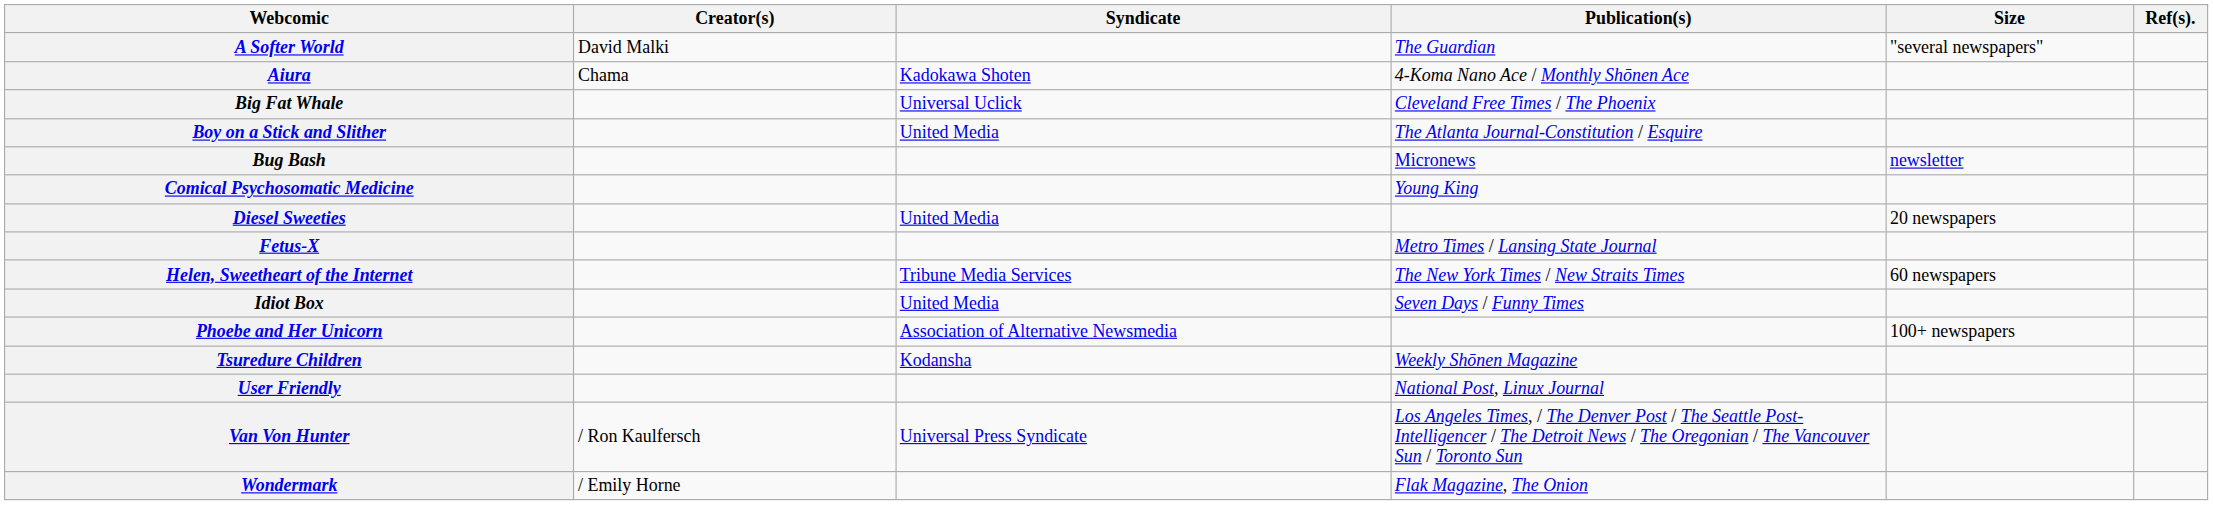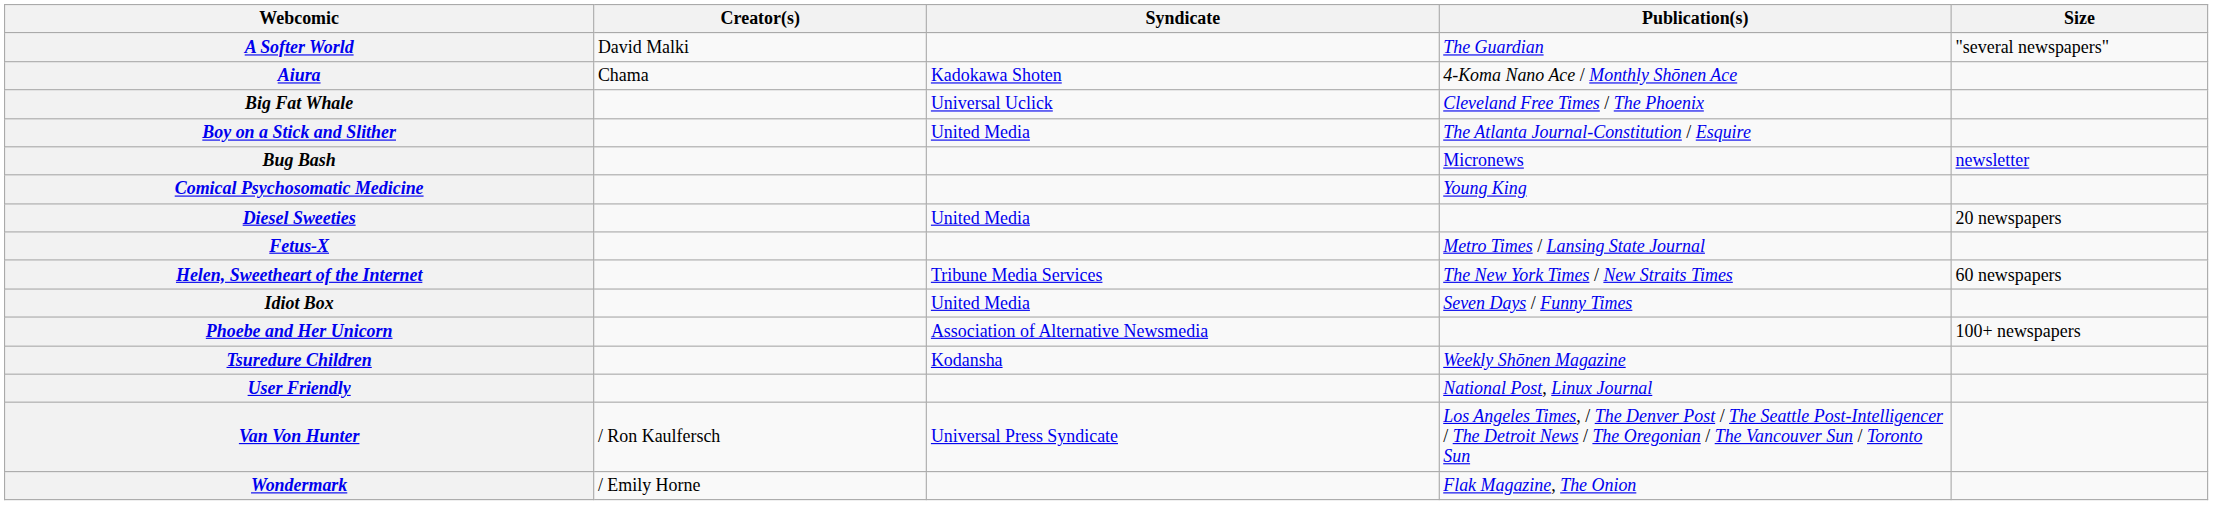- column: Ref(s).
